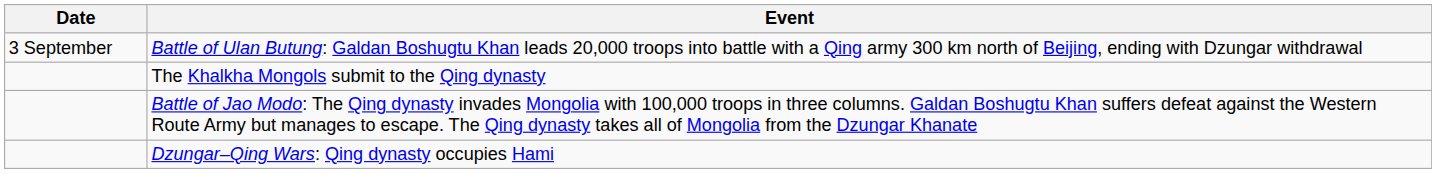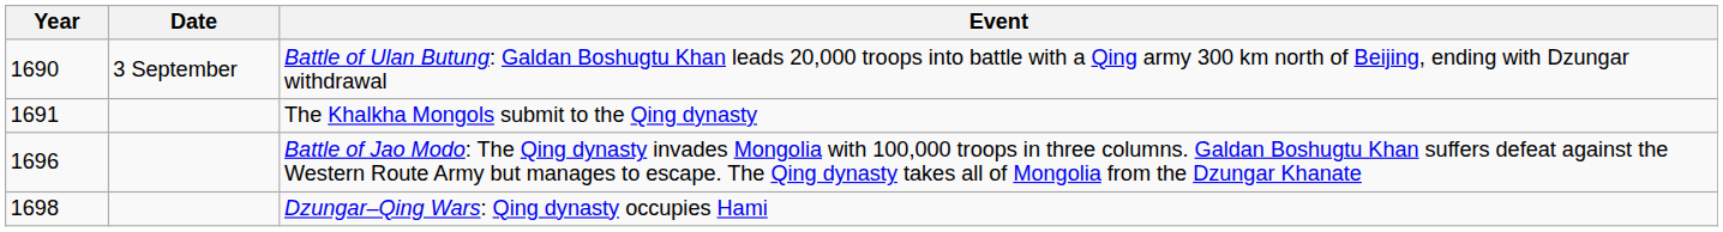+ column: Year | 1690 | 1691 | 1696 | 1698
